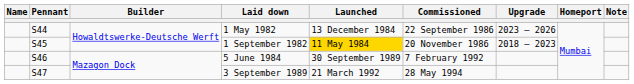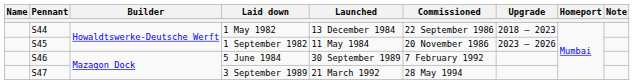1 May 1982 | Upgrade: 2023 — 2026 -> 2018 — 2023
1 September 1982 | Launched: gold background -> no background
1 September 1982 | Upgrade: 2018 — 2023 -> 2023 — 2026
